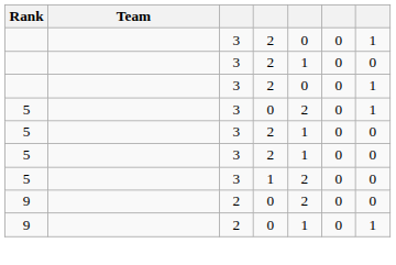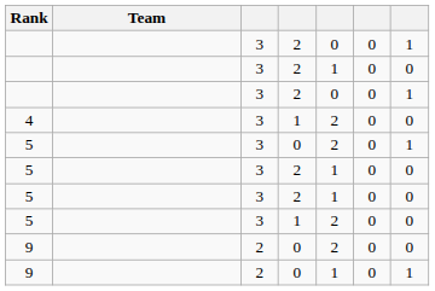+ row: 4 | 3 | 1 | 2 | 0 | 0
